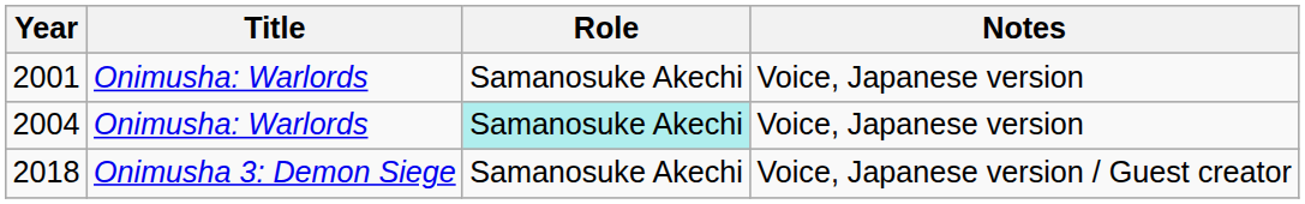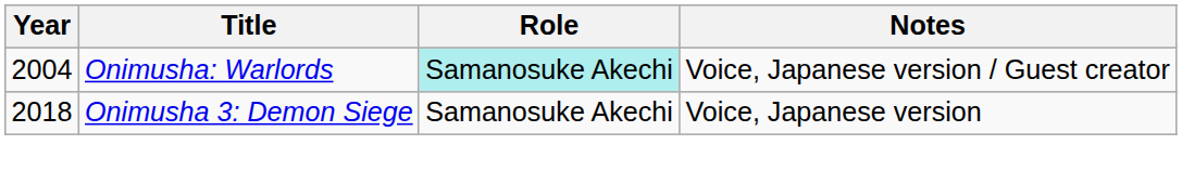- row: 2001 | Onimusha: Warlords | Samanosuke Akechi | Voice, Japanese version
2004 | Notes: Voice, Japanese version -> Voice, Japanese version / Guest creator
2018 | Notes: Voice, Japanese version / Guest creator -> Voice, Japanese version
